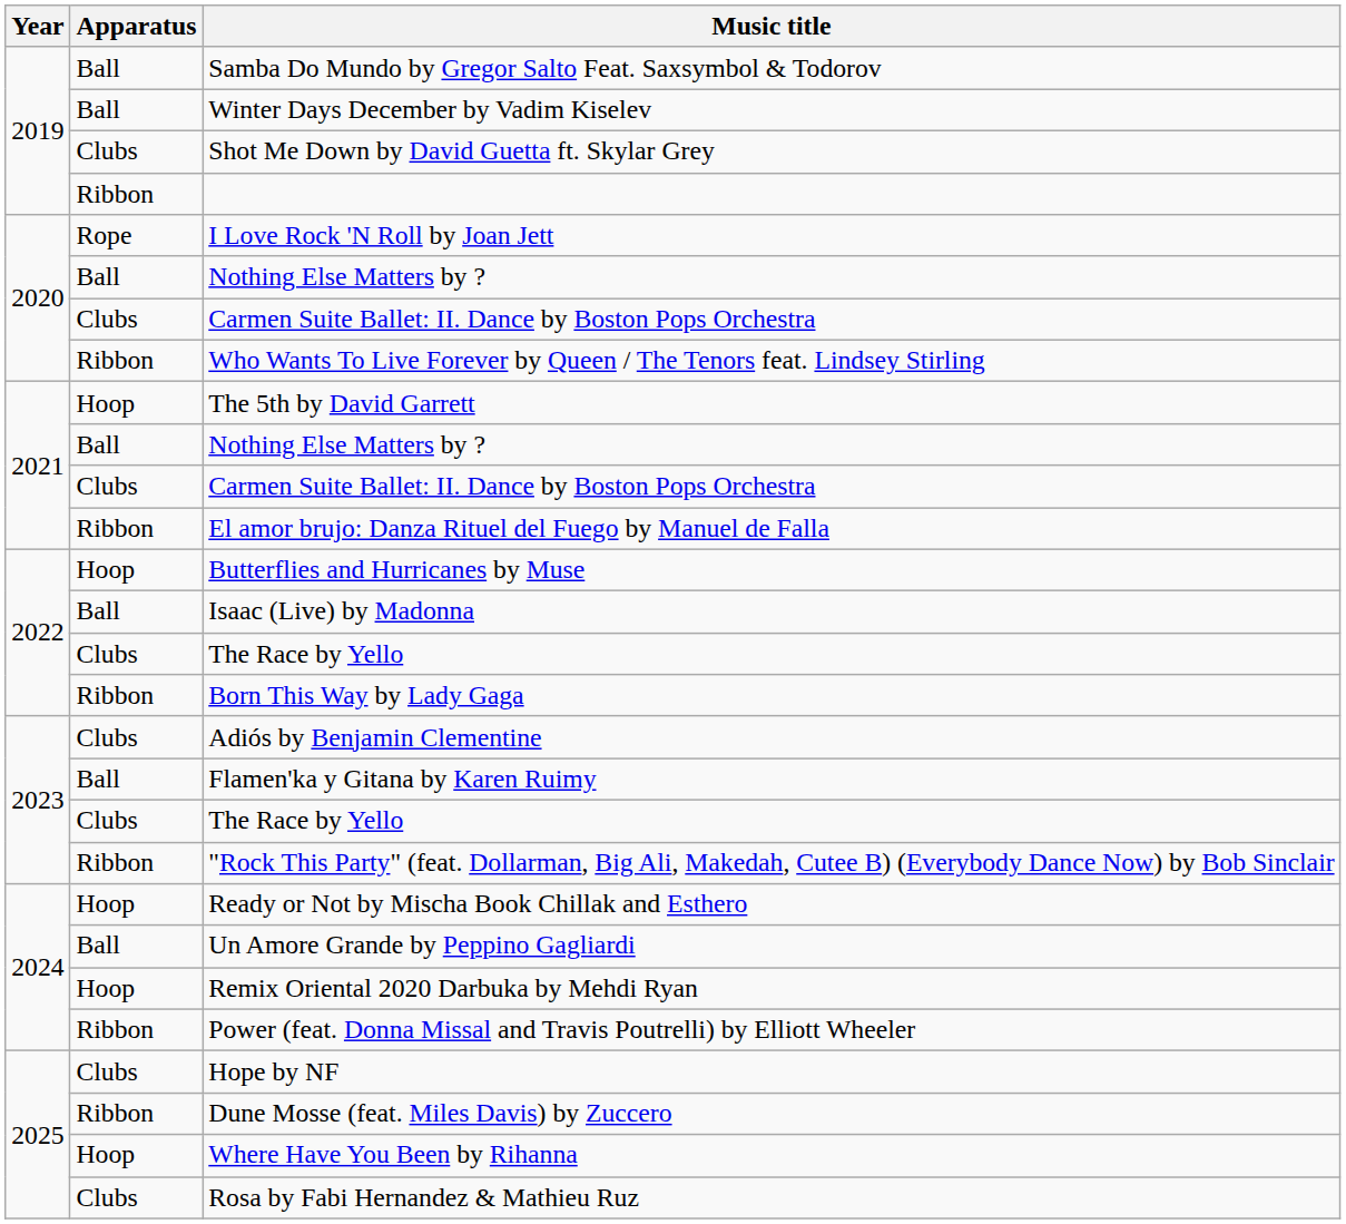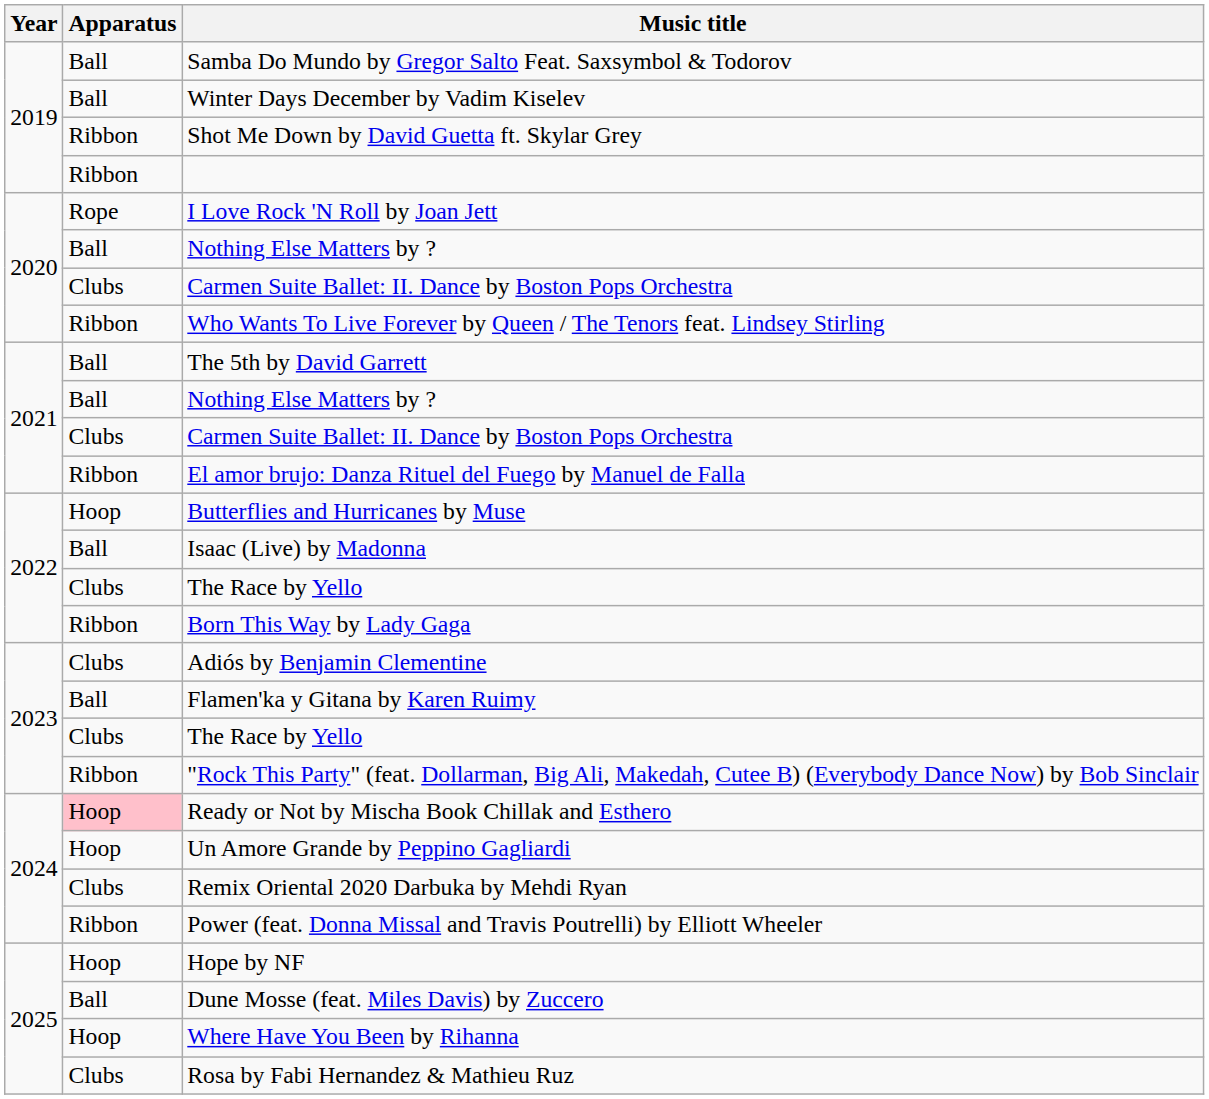Shot Me Down by David Guetta ft. Skylar Grey | Apparatus: Clubs -> Ribbon
The 5th by David Garrett | Apparatus: Hoop -> Ball
Ready or Not by Mischa Book Chillak and Esthero | Apparatus: no background -> pink background
Un Amore Grande by Peppino Gagliardi | Apparatus: Ball -> Hoop
Remix Oriental 2020 Darbuka by Mehdi Ryan | Apparatus: Hoop -> Clubs
Hope by NF | Apparatus: Clubs -> Hoop
Dune Mosse (feat. Miles Davis) by Zuccero | Apparatus: Ribbon -> Ball
